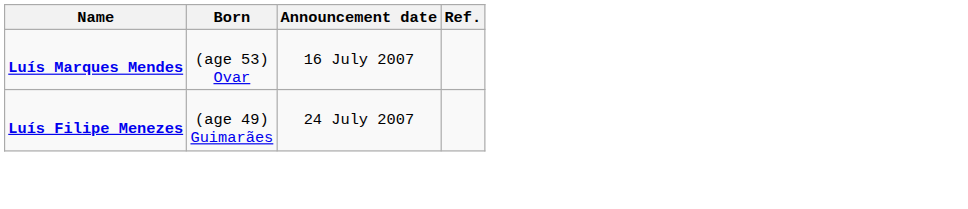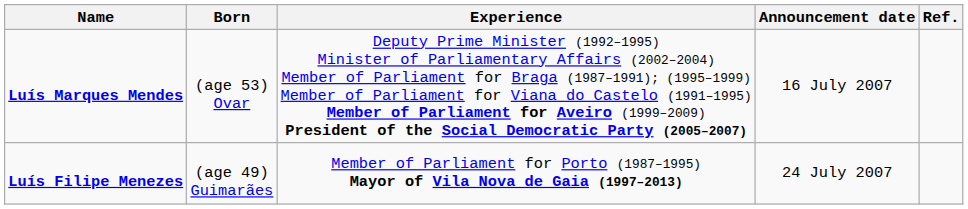+ column: Experience | Deputy Prime Minister (1992–1995) Minister of Parliamentary Affairs (2002–2004) Member of Parliament for Braga (1987–1991); (1995–1999) Member of Parliament for Viana do Castelo (1991–1995) Member of Parliament for Aveiro (1999–2009) President of the Social Democratic Party (2005–2007) | Member of Parliament for Porto (1987–1995) Mayor of Vila Nova de Gaia (1997–2013)
